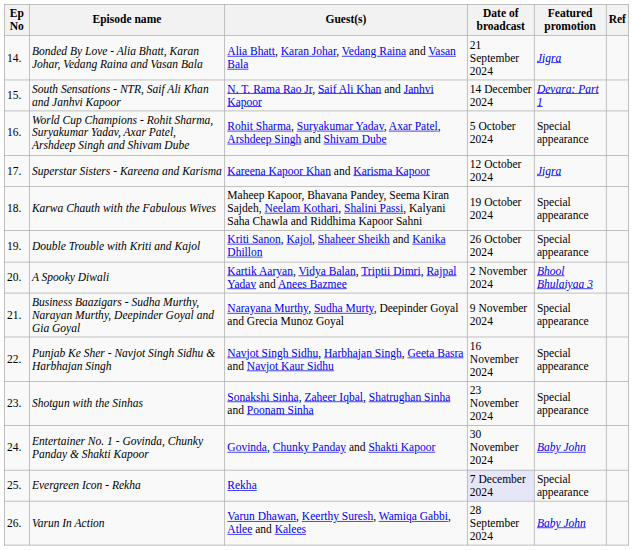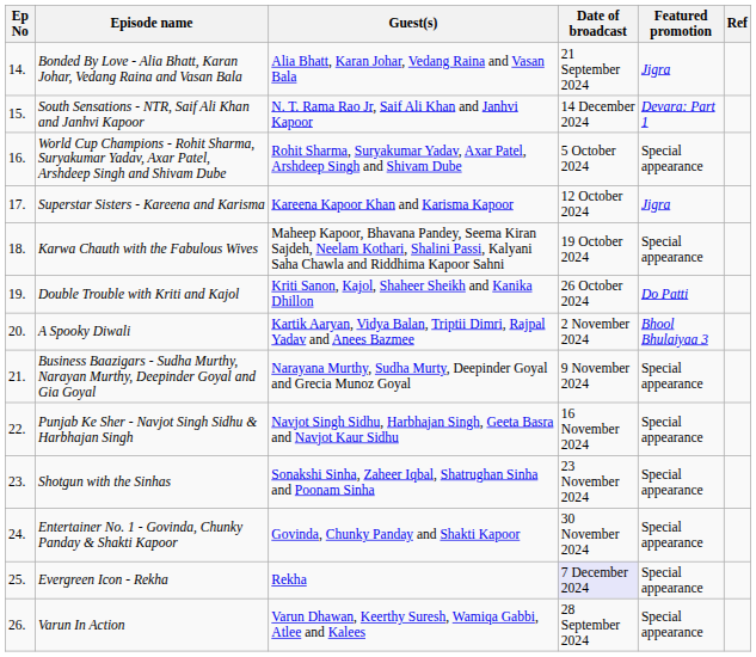Double Trouble with Kriti and Kajol | Featured promotion: Special appearance -> Do Patti
Entertainer No. 1 - Govinda, Chunky Panday & Shakti Kapoor | Featured promotion: Baby John -> Special appearance
Varun In Action | Featured promotion: Baby John -> Special appearance
